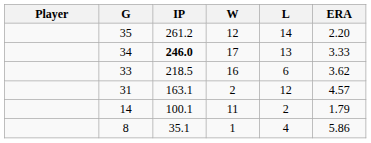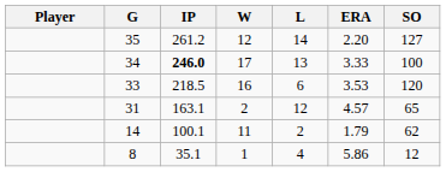+ column: SO | 127 | 100 | 120 | 65 | 62 | 12
33 | ERA: 3.62 -> 3.53
